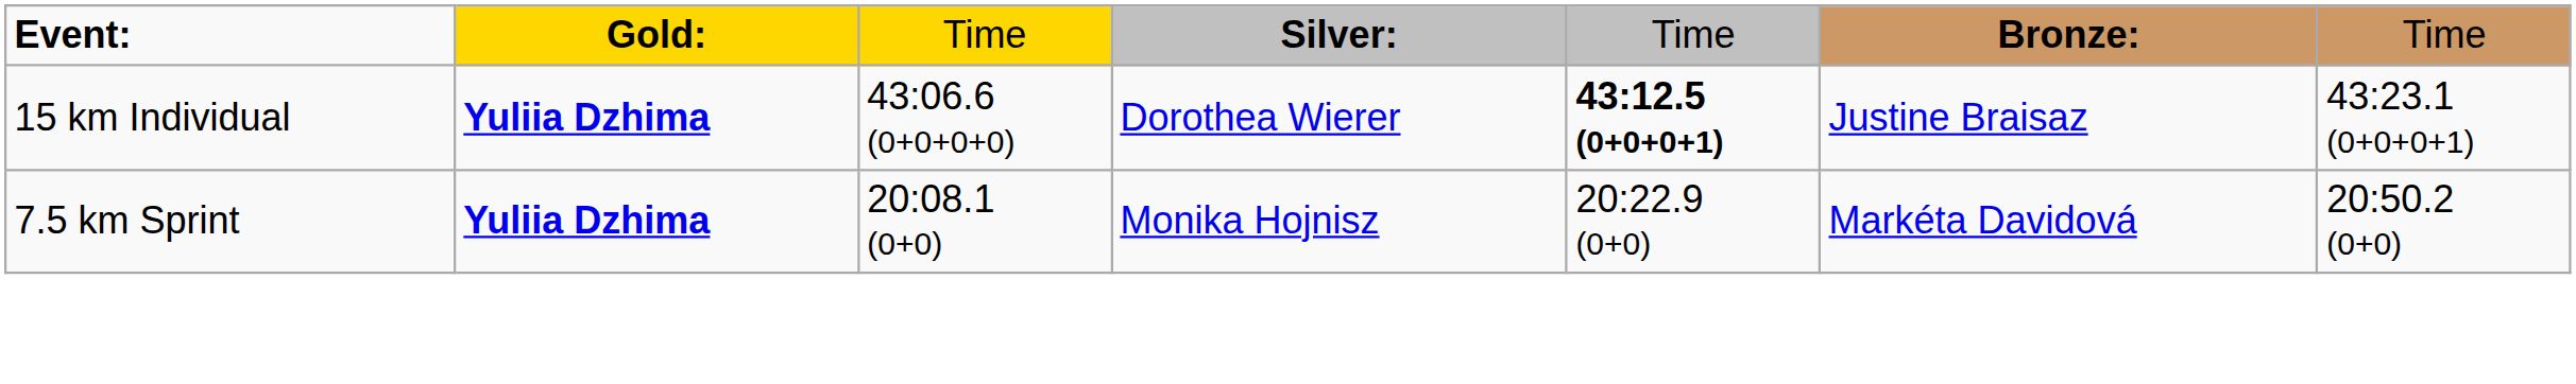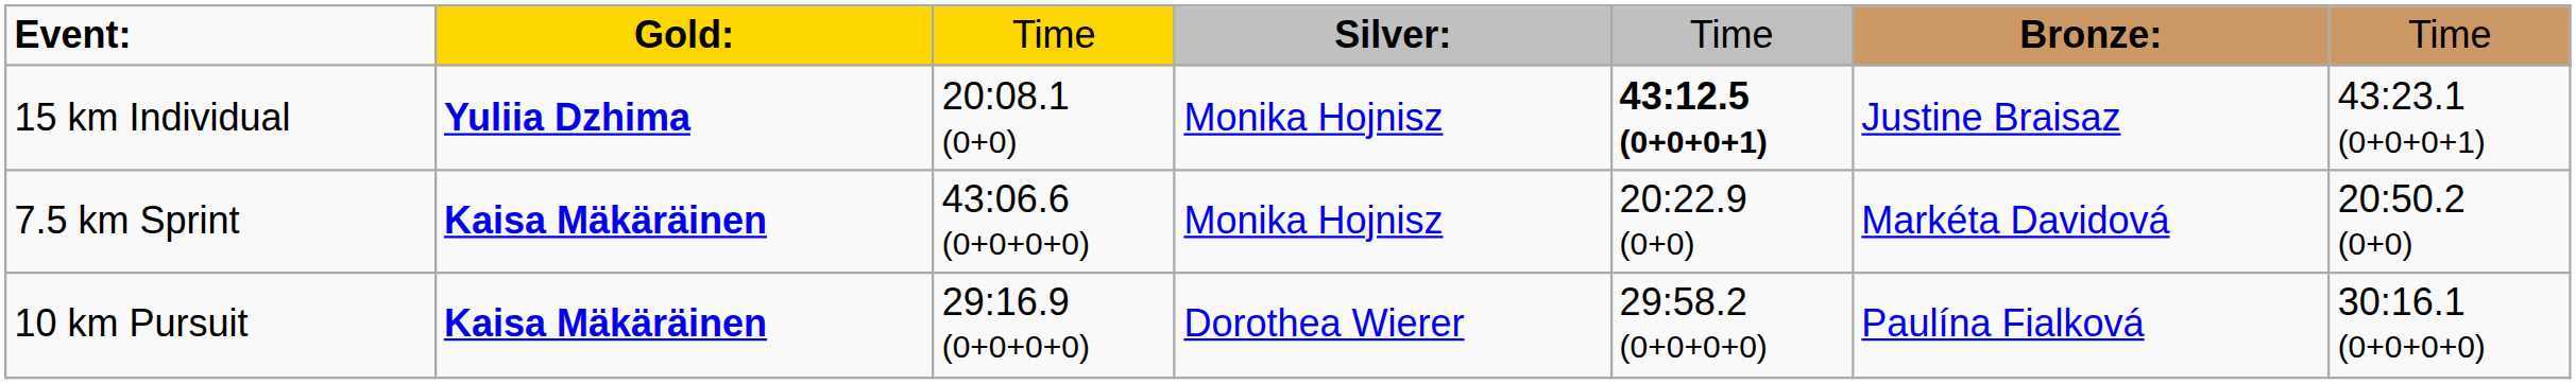15 km Individual | column 3: 43:06.6 (0+0+0+0) -> 20:08.1 (0+0)
15 km Individual | column 4: Dorothea Wierer -> Monika Hojnisz
7.5 km Sprint | column 2: Yuliia Dzhima -> Kaisa Mäkäräinen
7.5 km Sprint | column 3: 20:08.1 (0+0) -> 43:06.6 (0+0+0+0)
+ row: 10 km Pursuit | Kaisa Mäkäräinen | 29:16.9 (0+0+0+0) | Dorothea Wierer | 29:58.2 (0+0+0+0) | Paulína Fialková | 30:16.1 (0+0+0+0)
